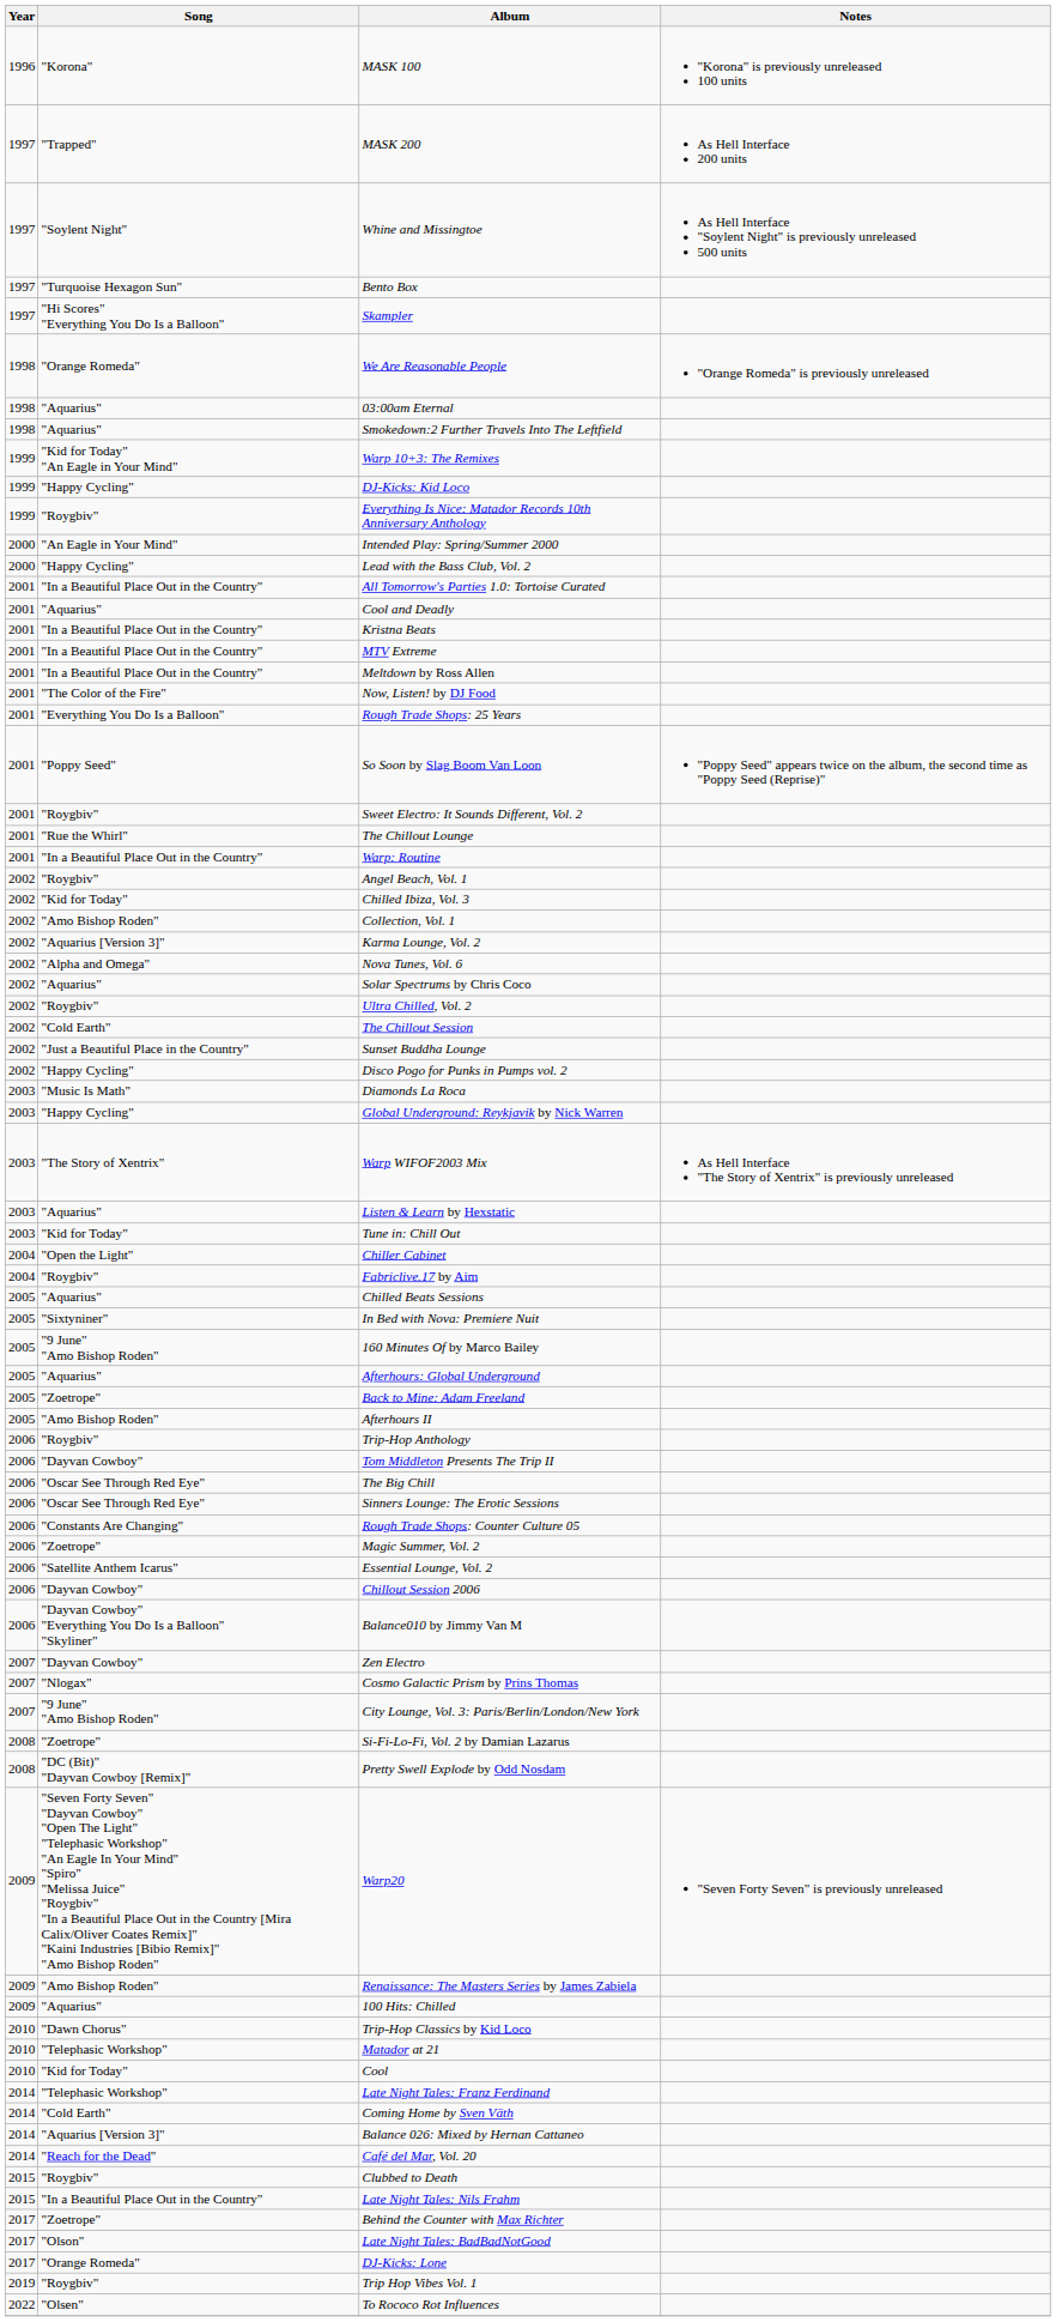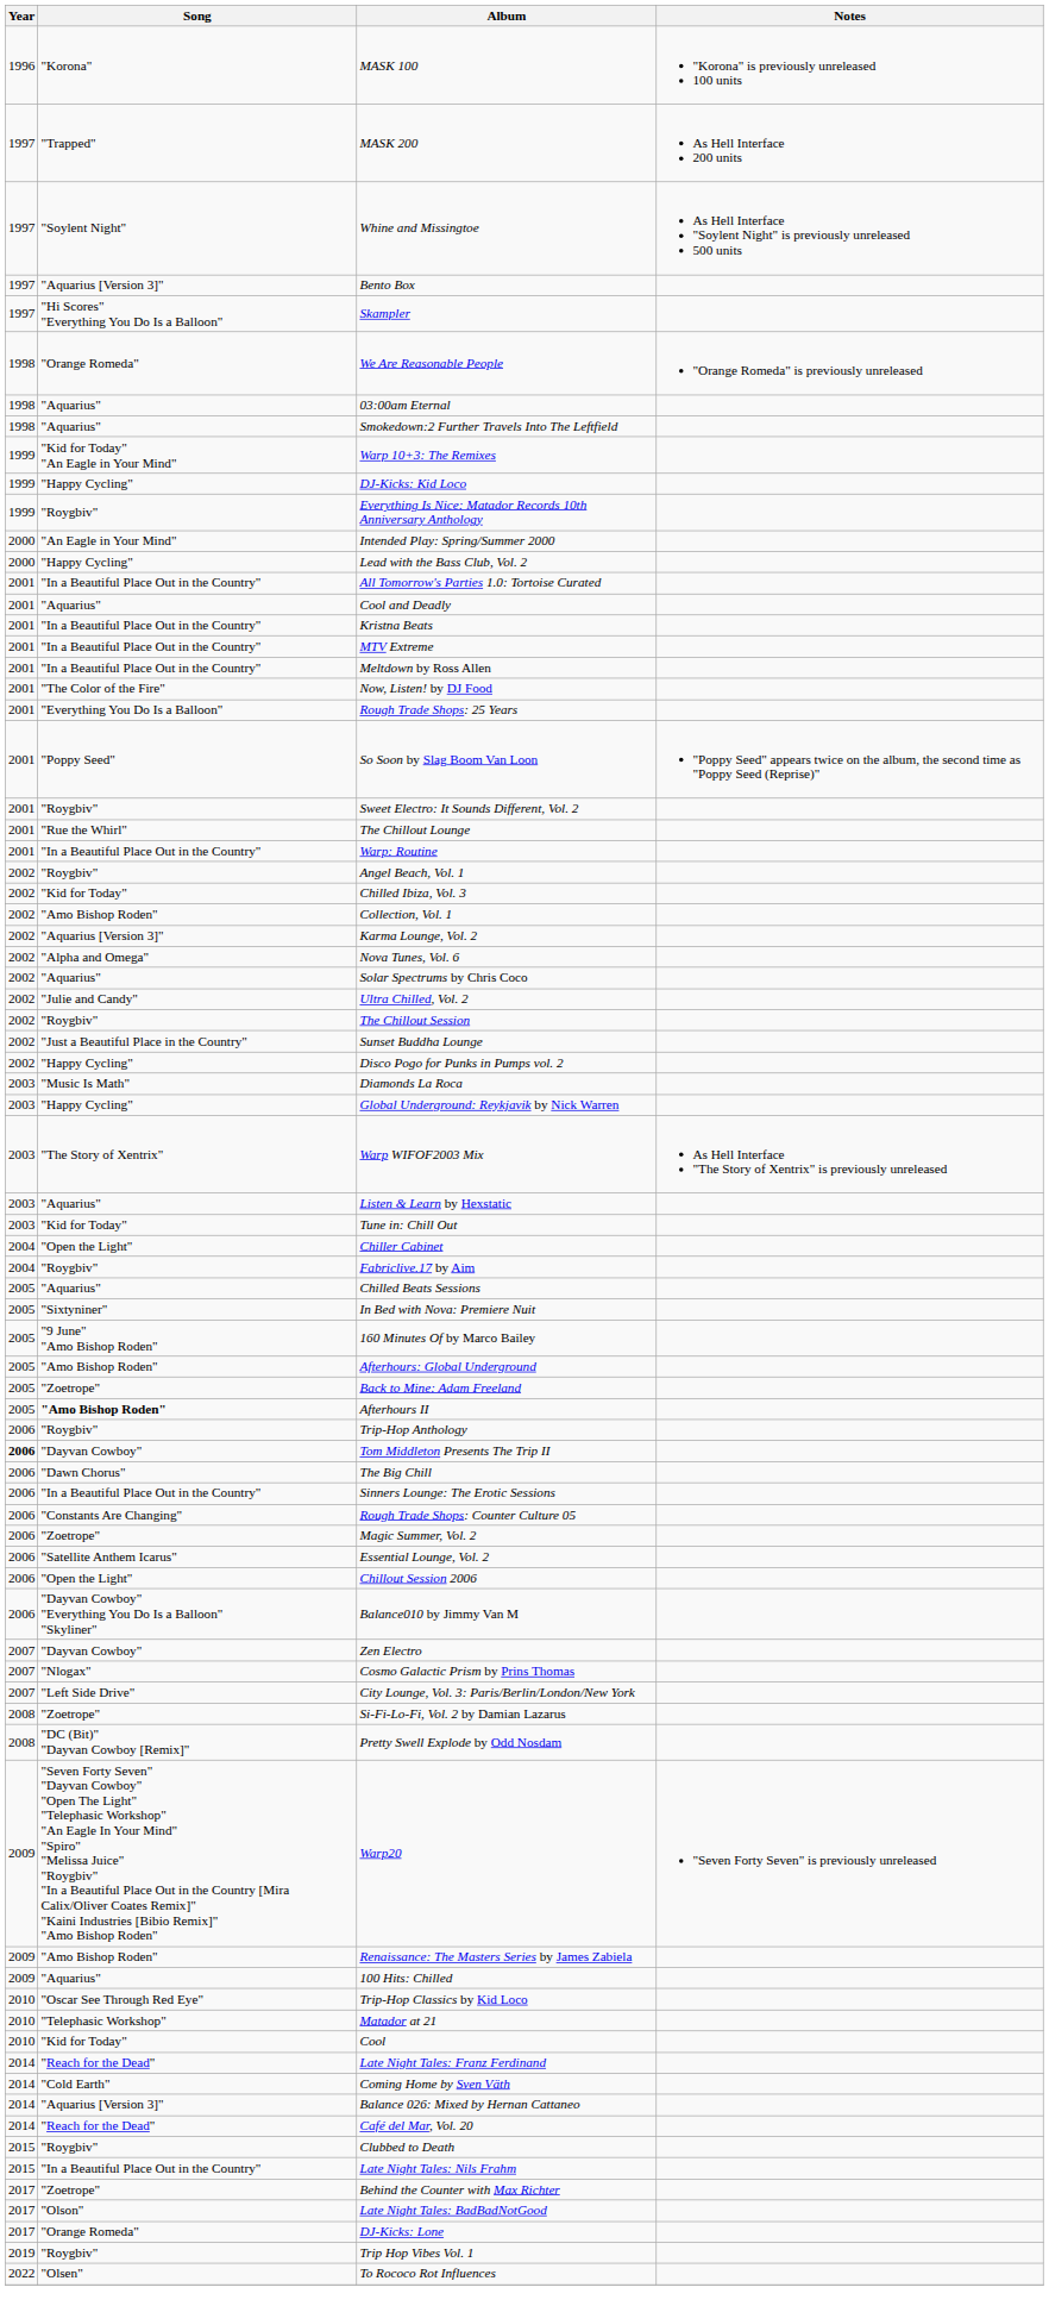Bento Box | Song: "Turquoise Hexagon Sun" -> "Aquarius [Version 3]"
Ultra Chilled, Vol. 2 | Song: "Roygbiv" -> "Julie and Candy"
The Chillout Session | Song: "Cold Earth" -> "Roygbiv"
Afterhours: Global Underground | Song: "Aquarius" -> "Amo Bishop Roden"
Afterhours II | Song: normal -> bold
Tom Middleton Presents The Trip II | Year: normal -> bold
The Big Chill | Song: "Oscar See Through Red Eye" -> "Dawn Chorus"
Sinners Lounge: The Erotic Sessions | Song: "Oscar See Through Red Eye" -> "In a Beautiful Place Out in the Country"
Chillout Session 2006 | Song: "Dayvan Cowboy" -> "Open the Light"
City Lounge, Vol. 3: Paris/Berlin/London/New York | Song: "9 June" "Amo Bishop Roden" -> "Left Side Drive"
Trip-Hop Classics by Kid Loco | Song: "Dawn Chorus" -> "Oscar See Through Red Eye"
Late Night Tales: Franz Ferdinand | Song: "Telephasic Workshop" -> "Reach for the Dead"
